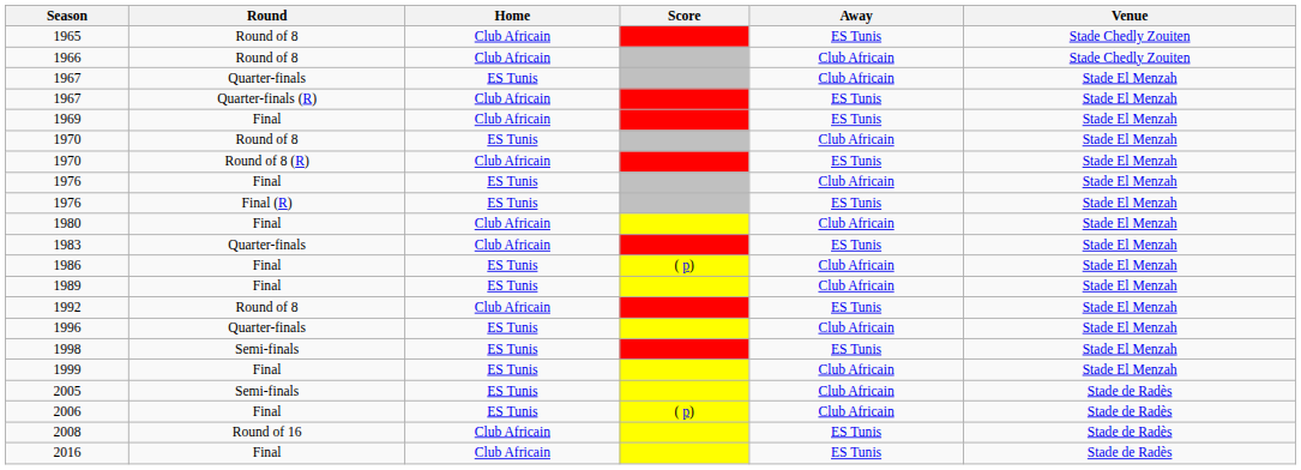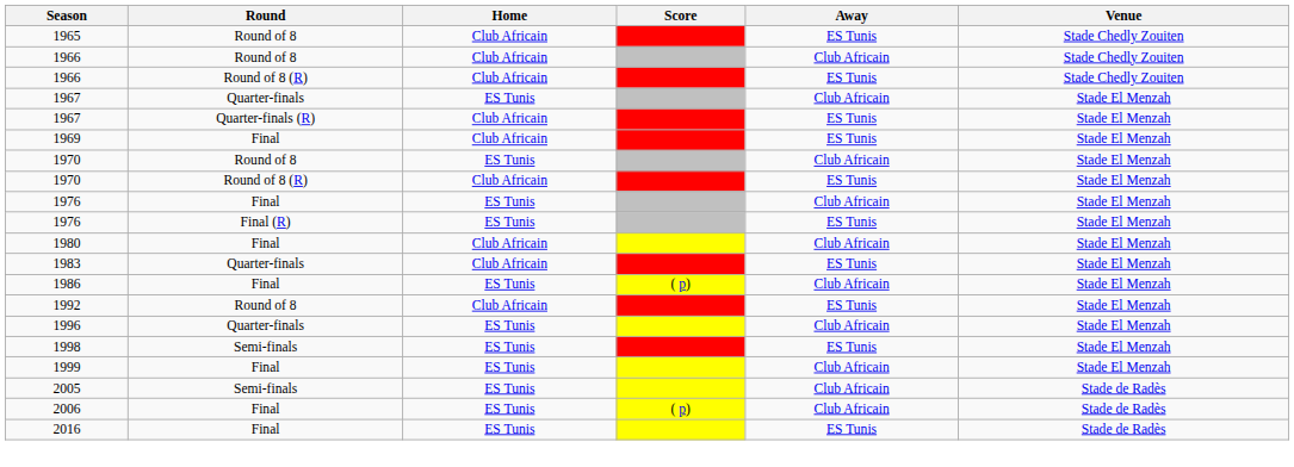+ row: 1966 | Round of 8 (R) | Club Africain | ES Tunis | Stade Chedly Zouiten
- row: 1989 | Final | ES Tunis | Club Africain | Stade El Menzah
- row: 2008 | Round of 16 | Club Africain | ES Tunis | Stade de Radès
2016 | Home: Club Africain -> ES Tunis
